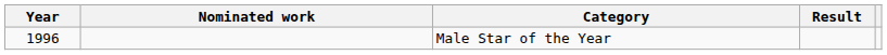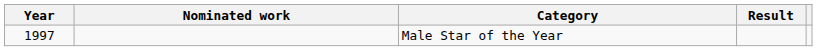Male Star of the Year | Year: 1996 -> 1997
